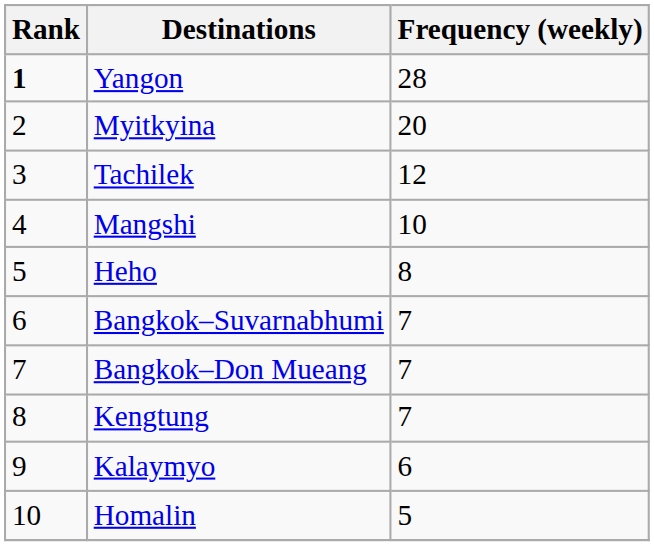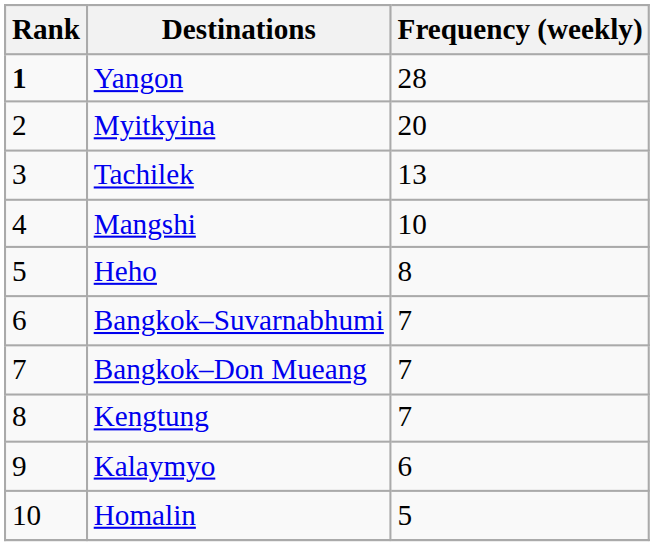Tachilek | Frequency (weekly): 12 -> 13
